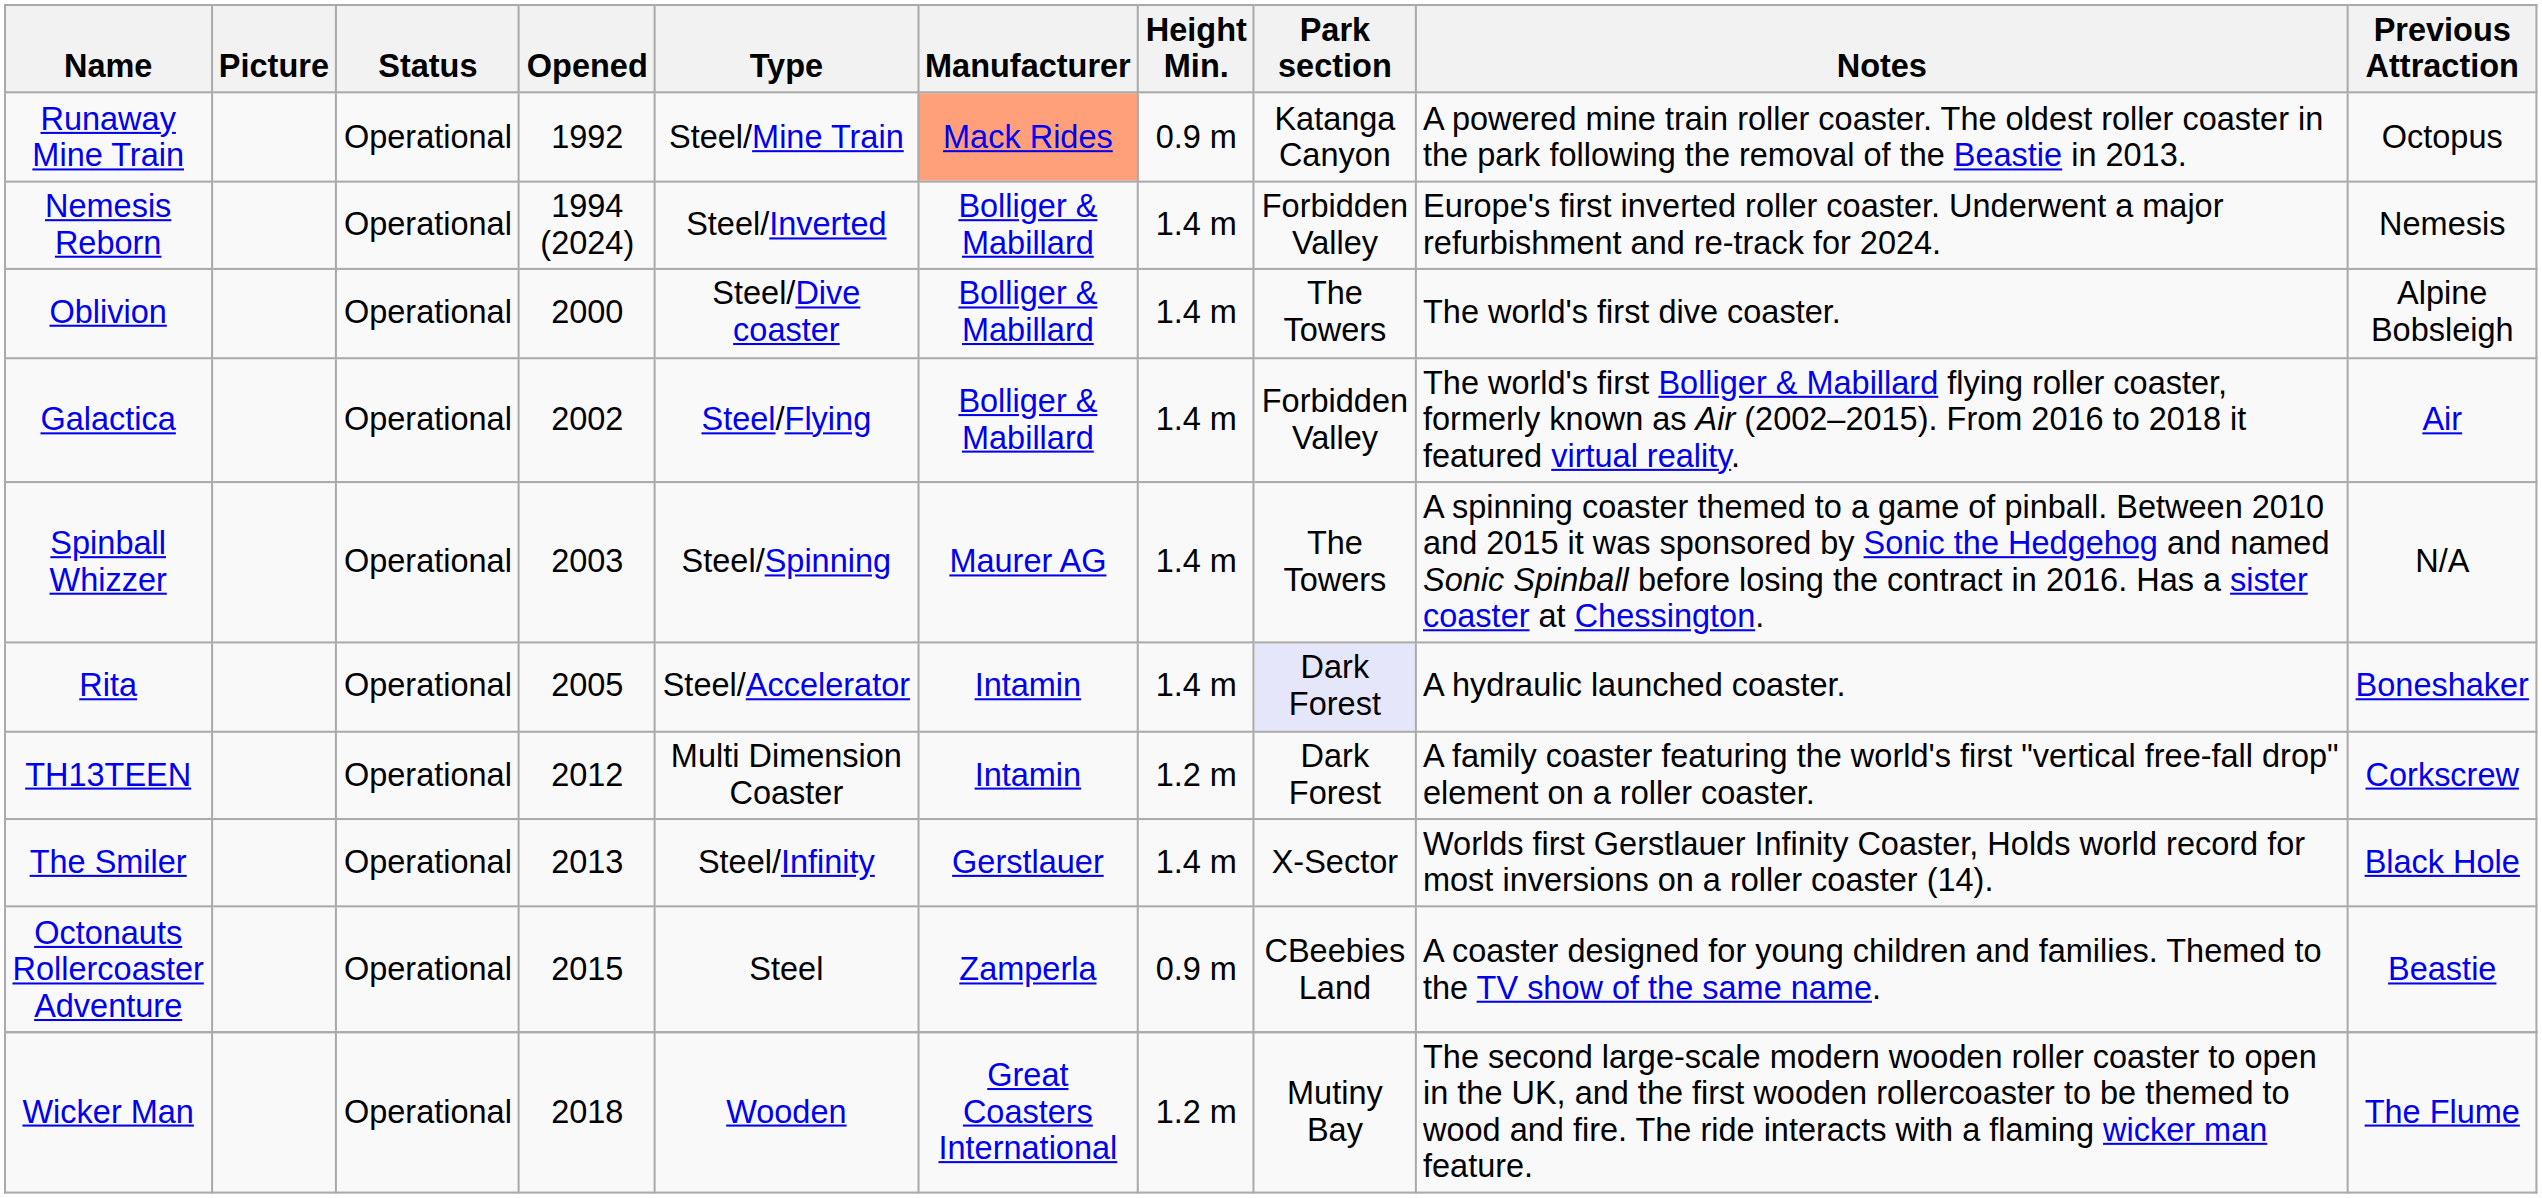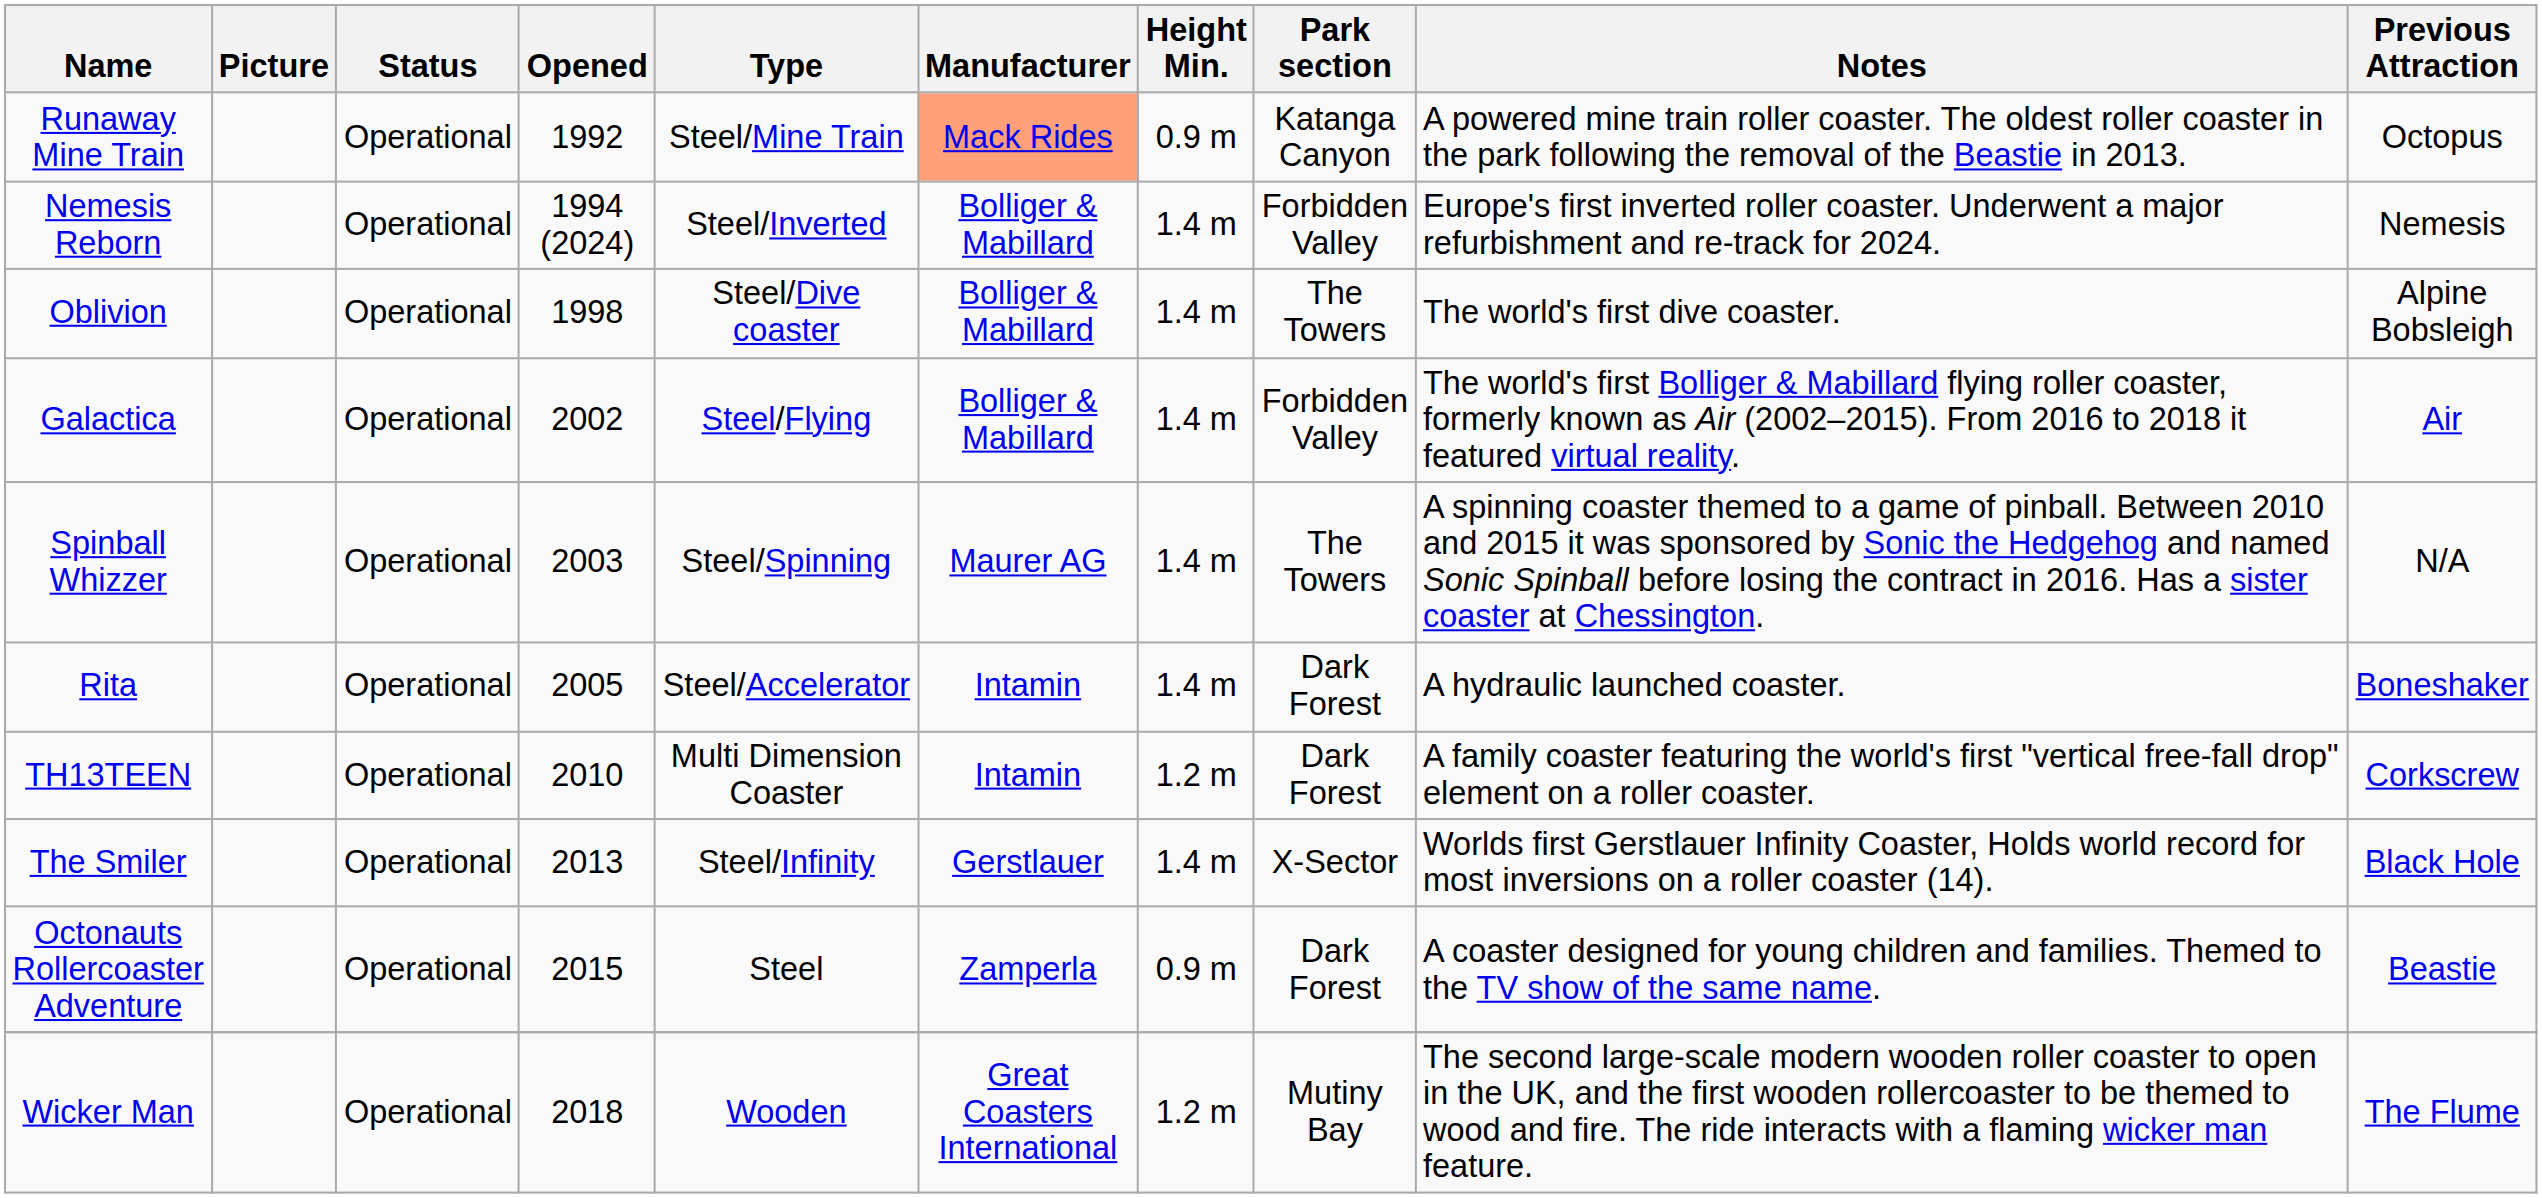Oblivion | Opened: 2000 -> 1998
Rita | Park section: lavender background -> no background
TH13TEEN | Opened: 2012 -> 2010
Octonauts Rollercoaster Adventure | Park section: CBeebies Land -> Dark Forest
